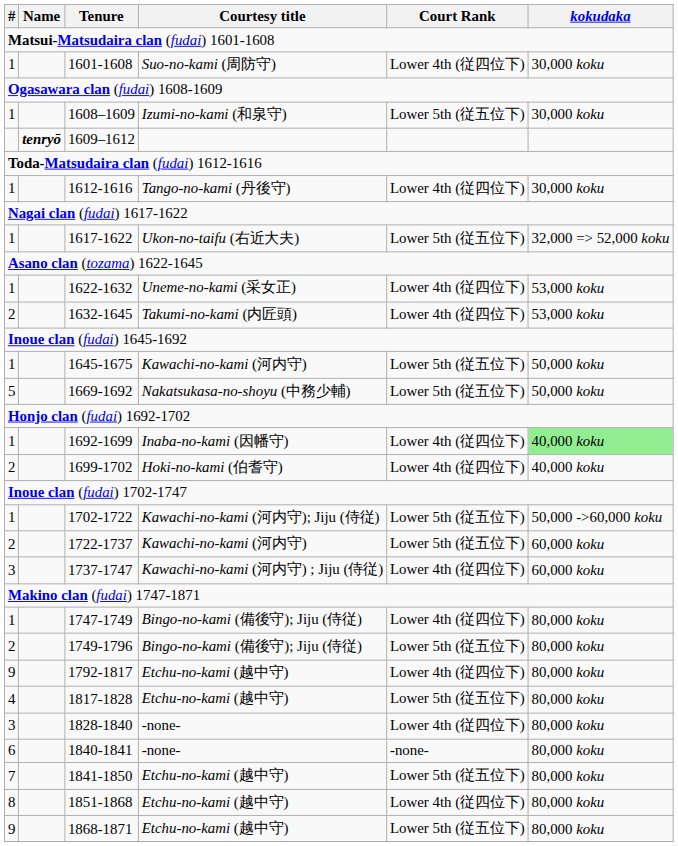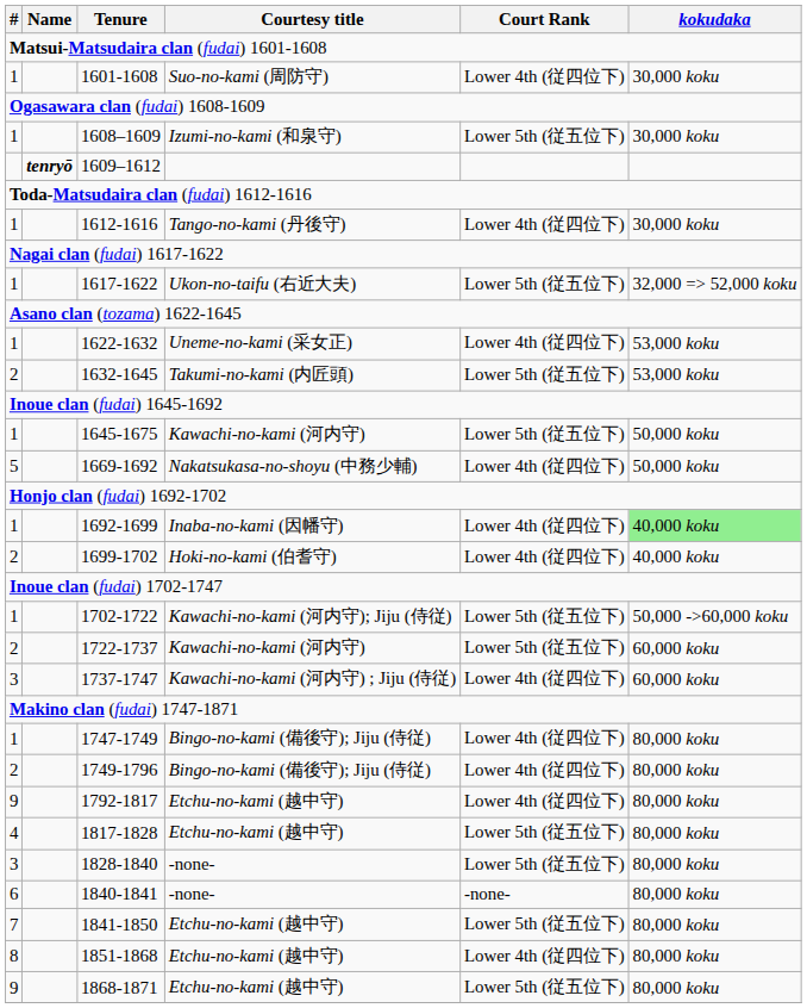1632-1645 | Court Rank: Lower 4th (従四位下) -> Lower 5th (従五位下)
1669-1692 | Court Rank: Lower 5th (従五位下) -> Lower 4th (従四位下)
1749-1796 | Court Rank: Lower 5th (従五位下) -> Lower 4th (従四位下)
1828-1840 | Court Rank: Lower 4th (従四位下) -> Lower 5th (従五位下)
